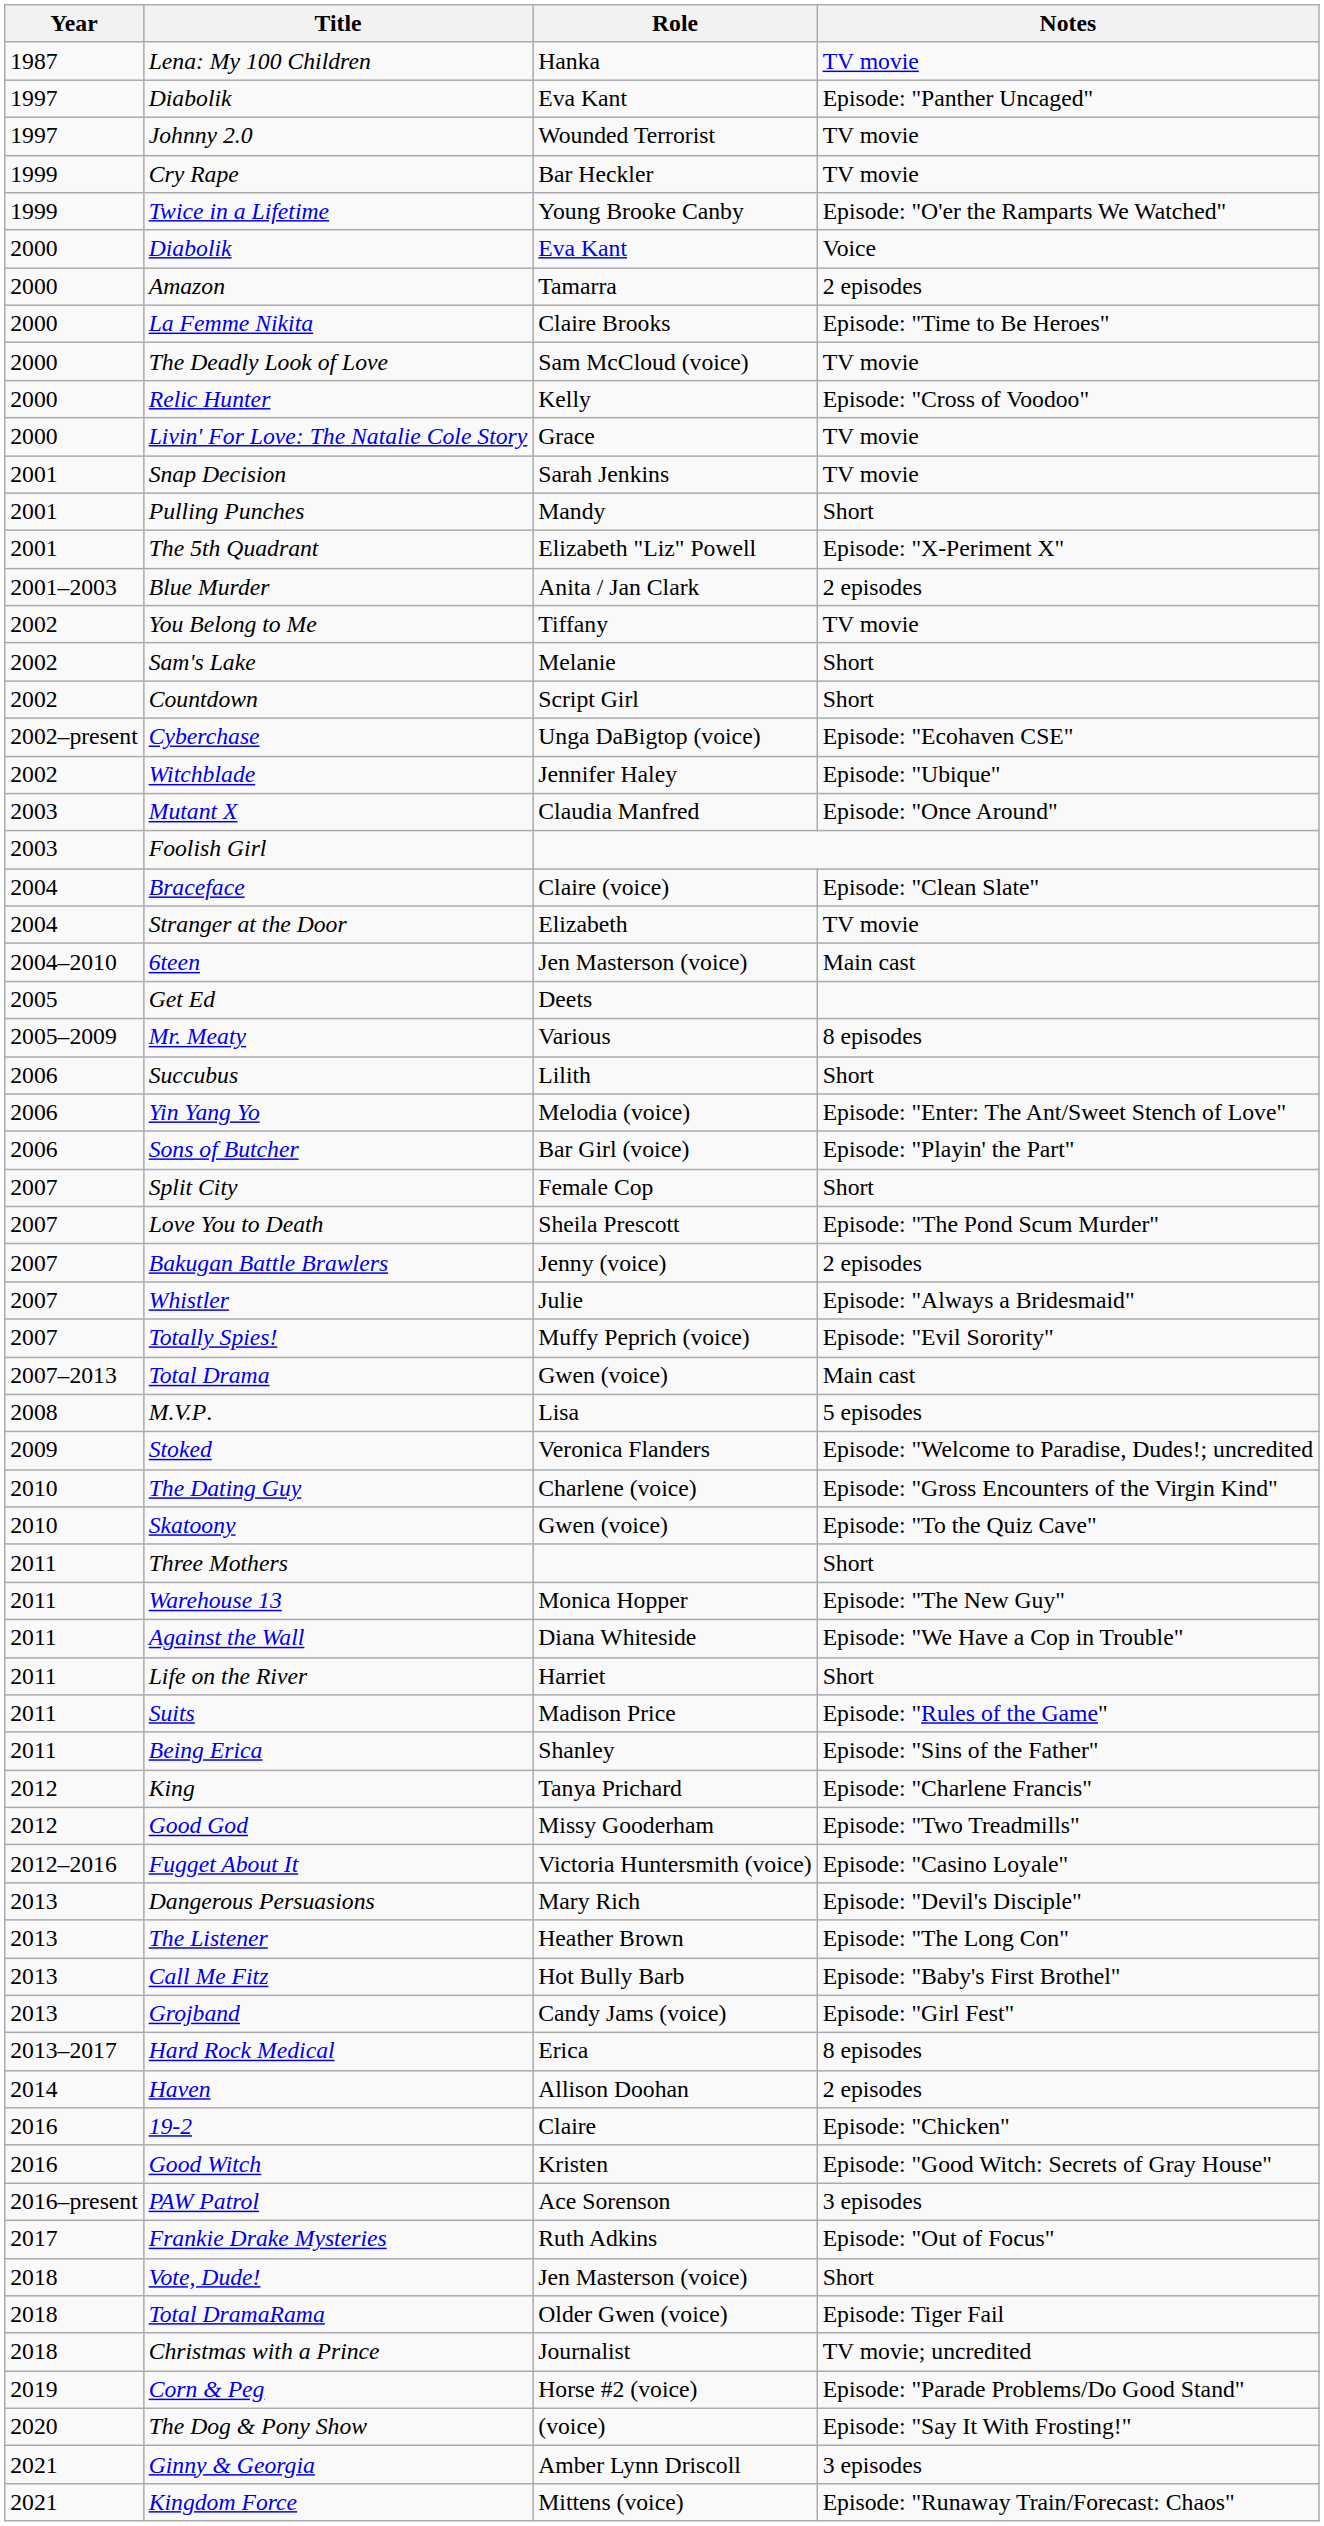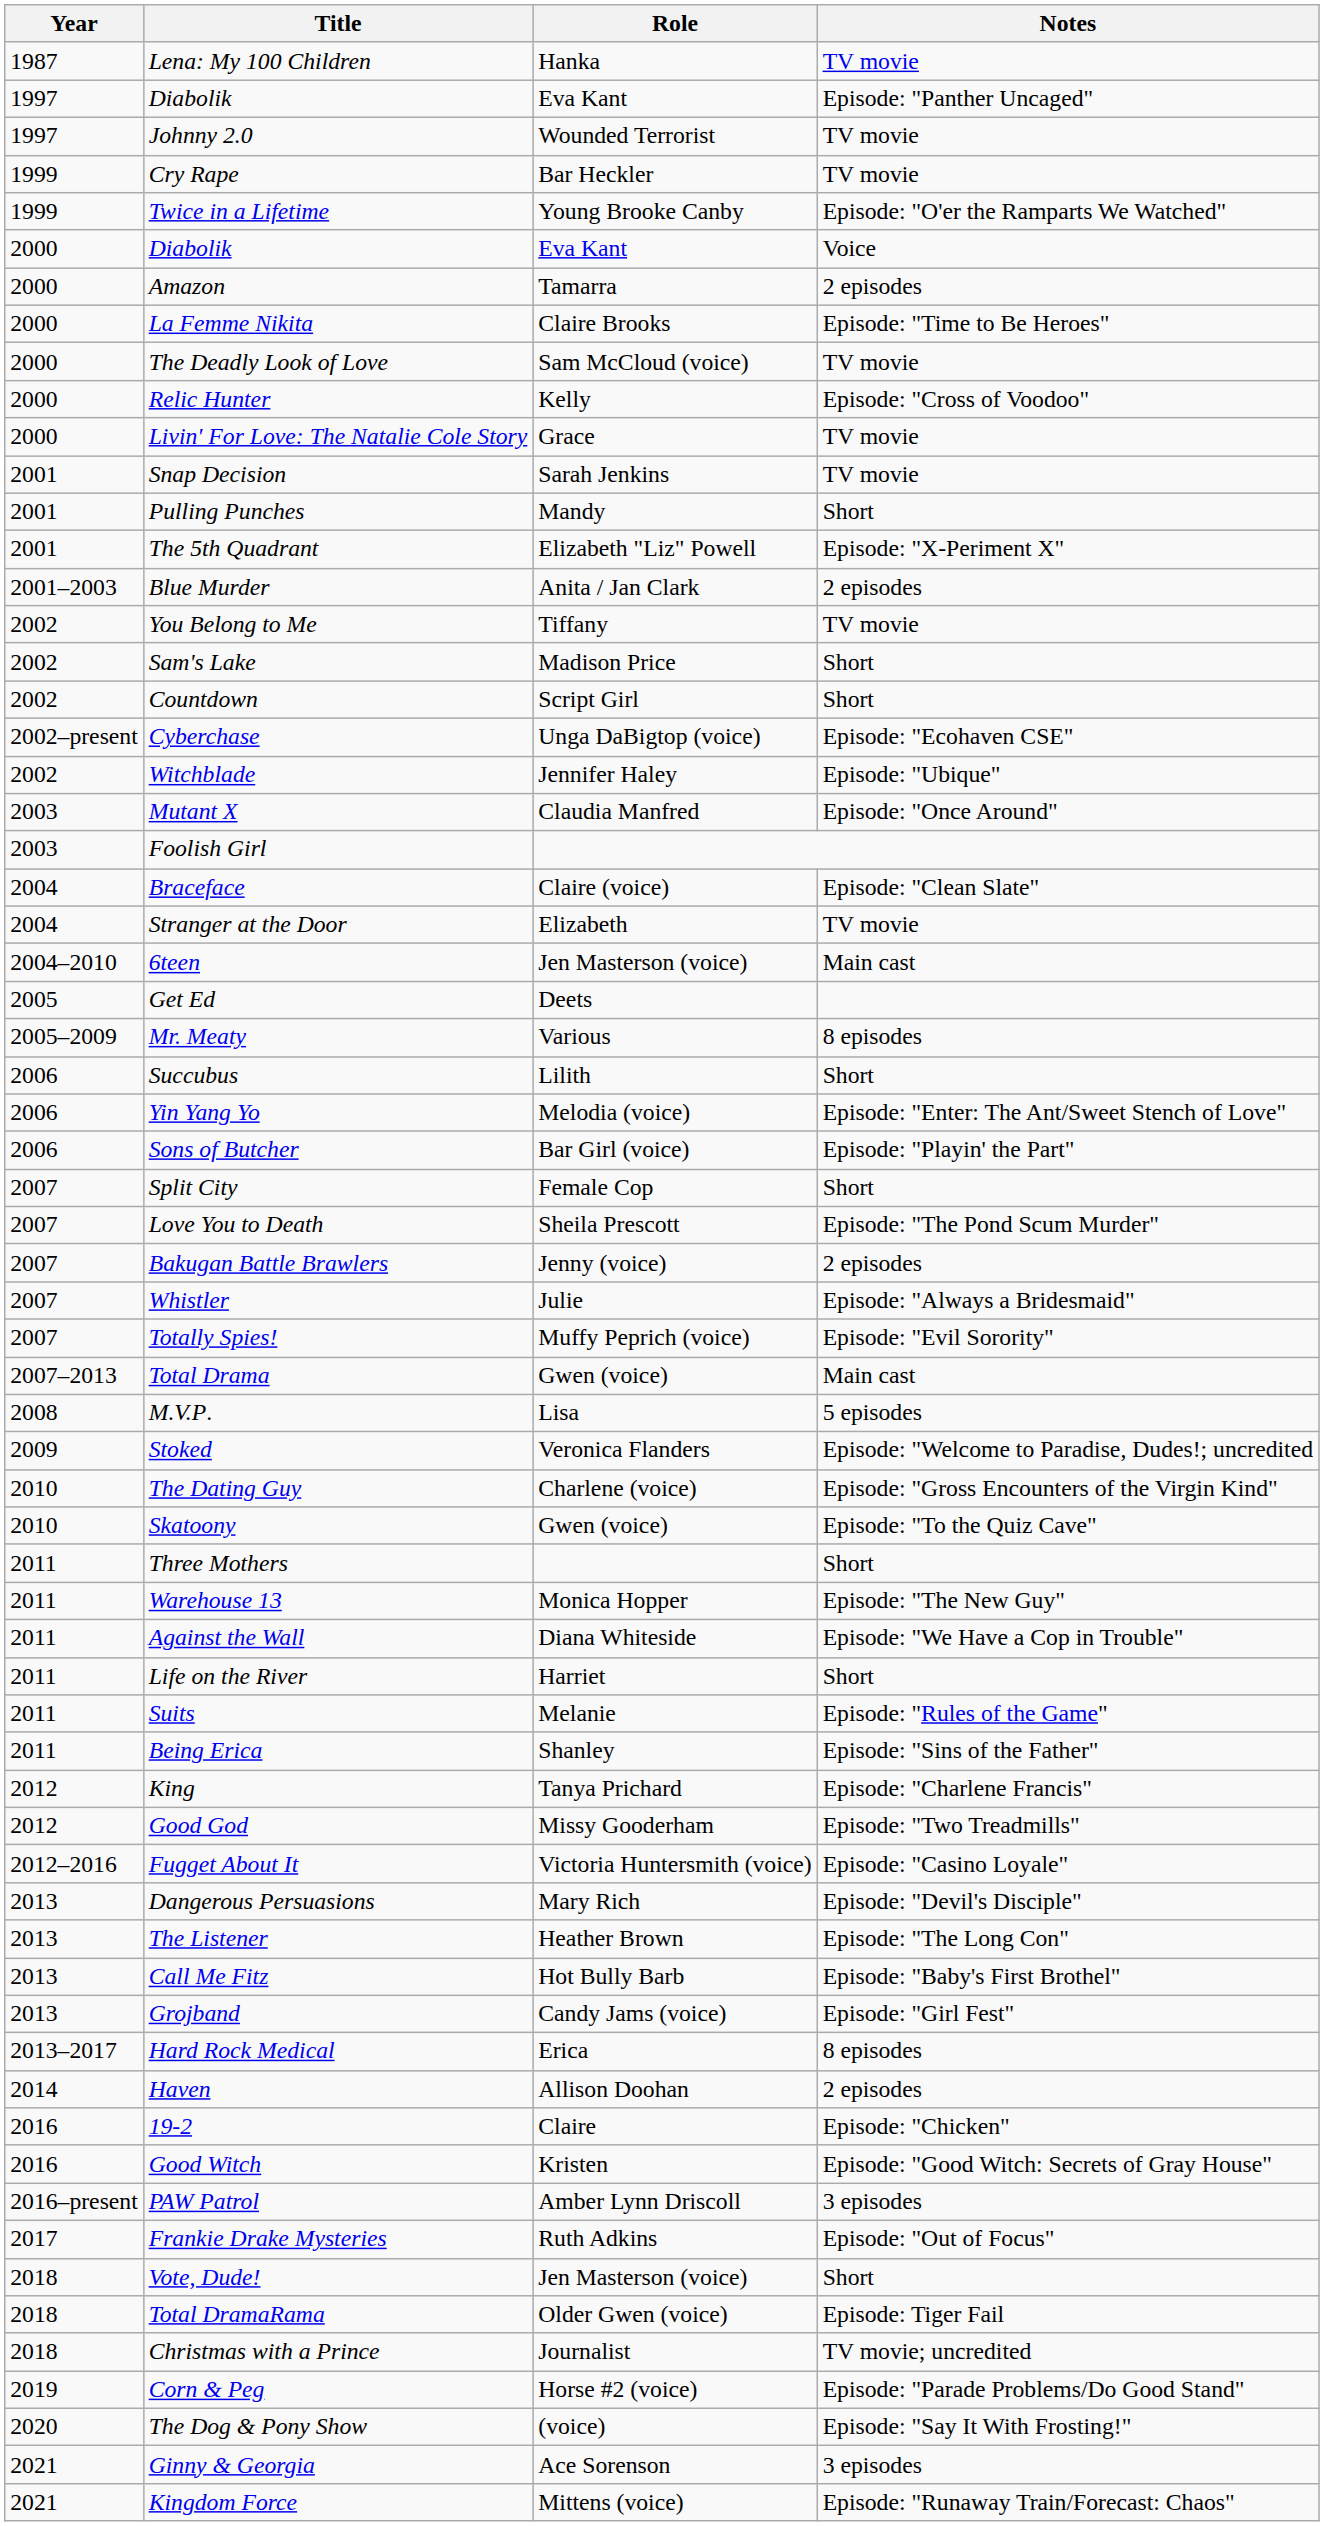Sam's Lake | Role: Melanie -> Madison Price
Suits | Role: Madison Price -> Melanie
PAW Patrol | Role: Ace Sorenson -> Amber Lynn Driscoll
Ginny & Georgia | Role: Amber Lynn Driscoll -> Ace Sorenson
